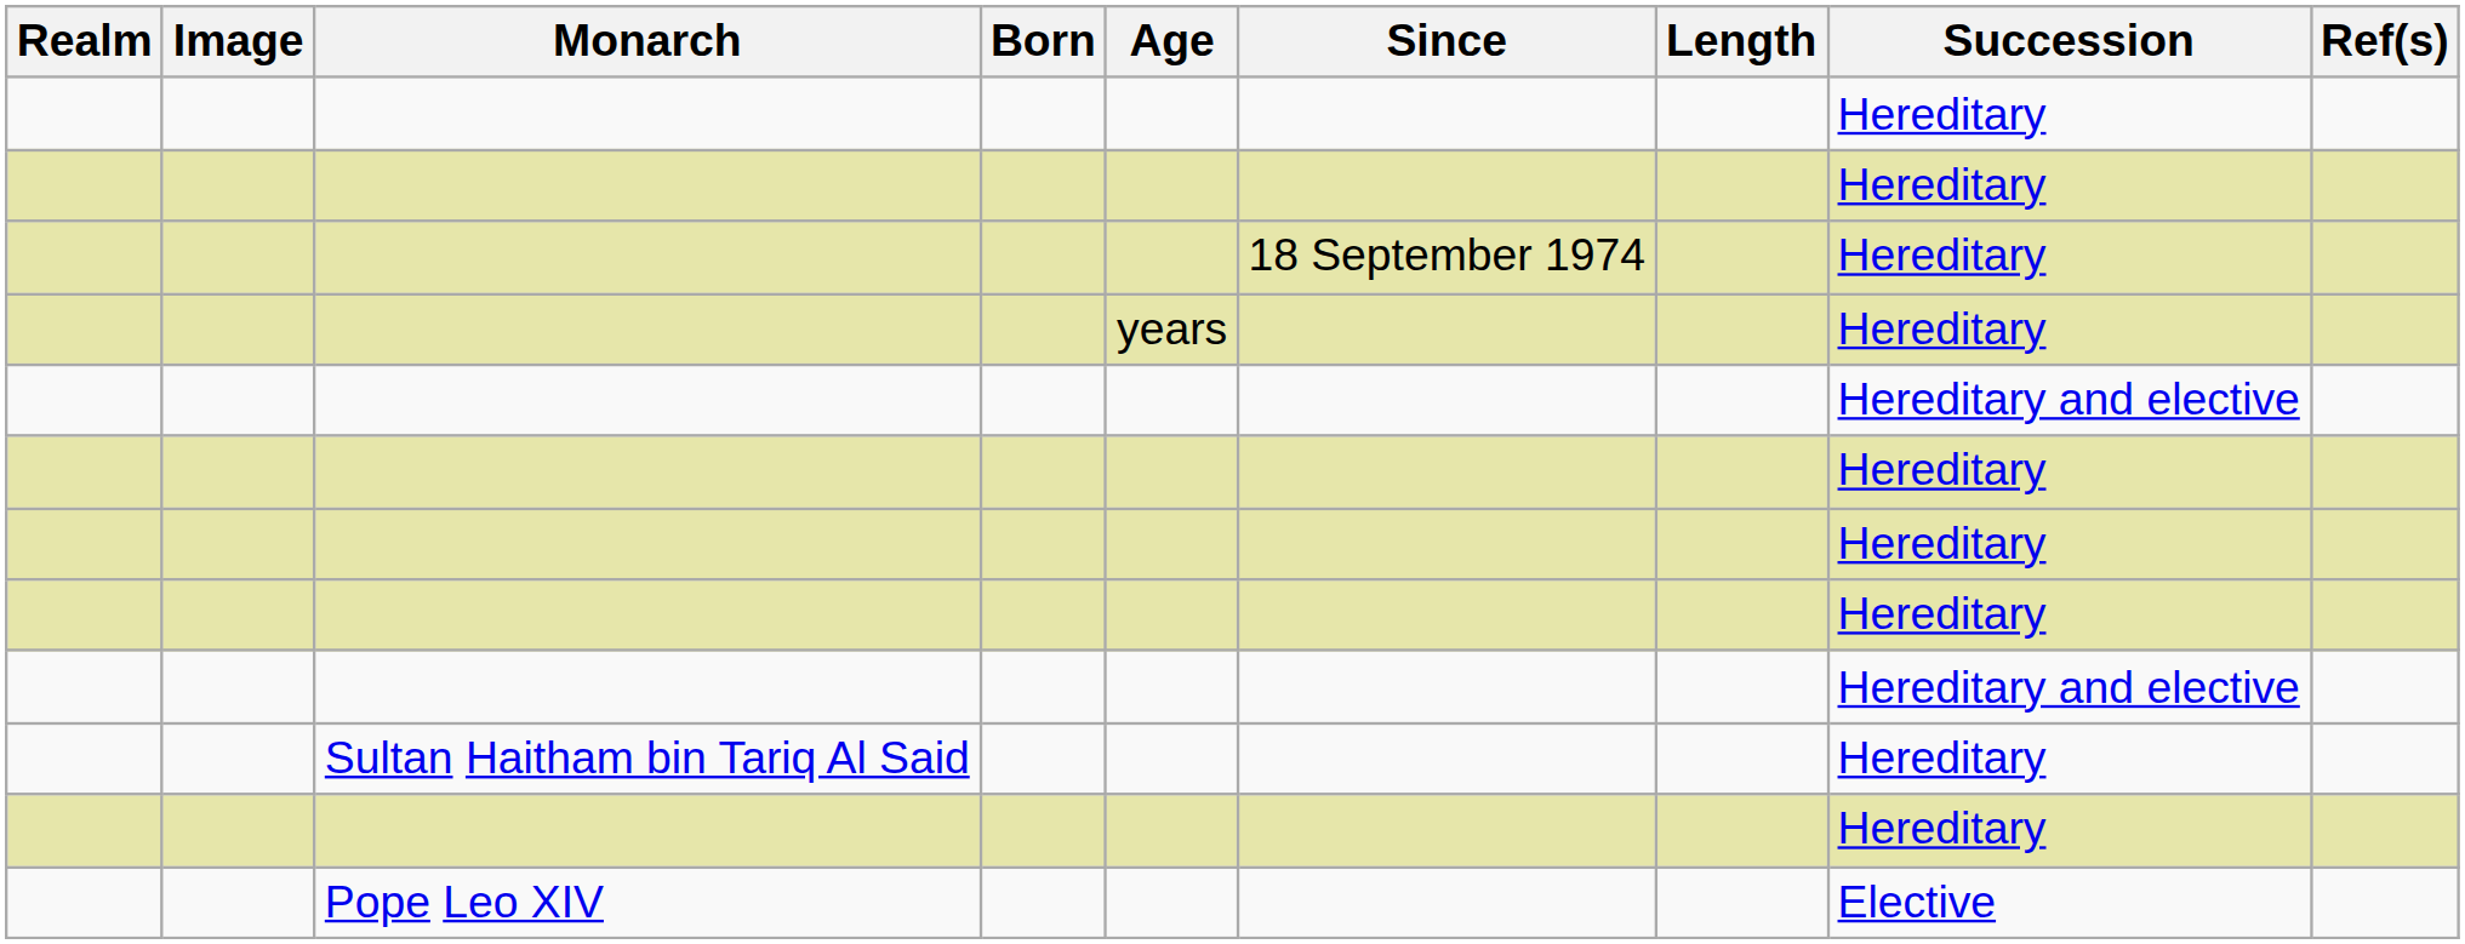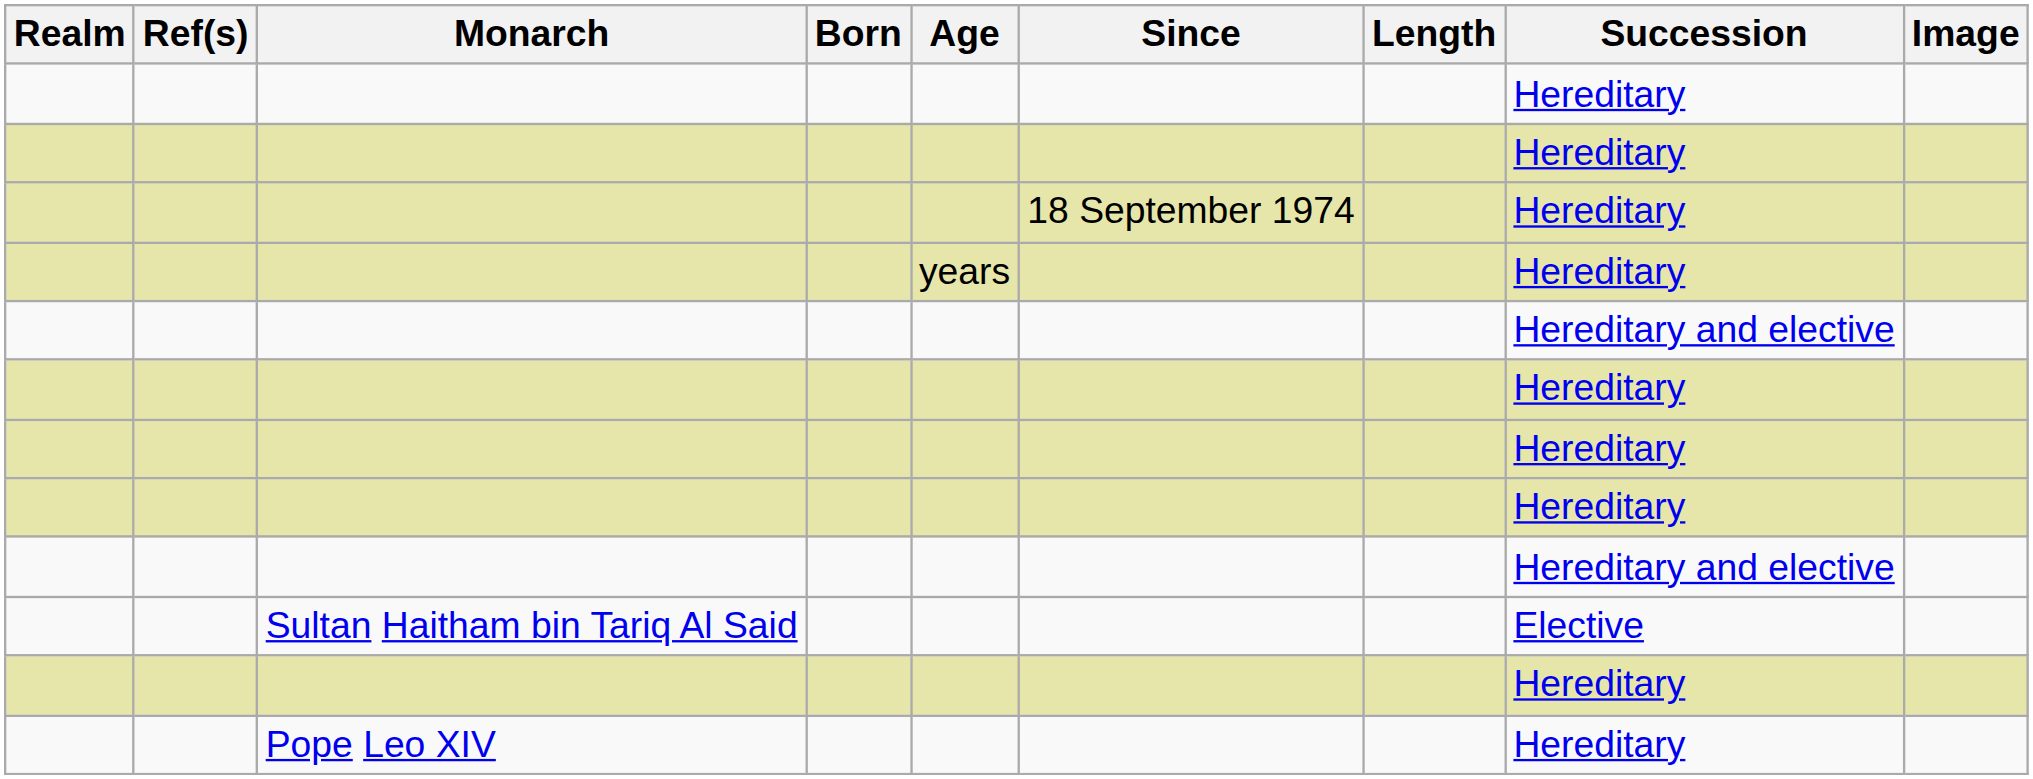columns swapped: Image <-> Ref(s)
Sultan Haitham bin Tariq Al Said | Succession: Hereditary -> Elective
Pope Leo XIV | Succession: Elective -> Hereditary
